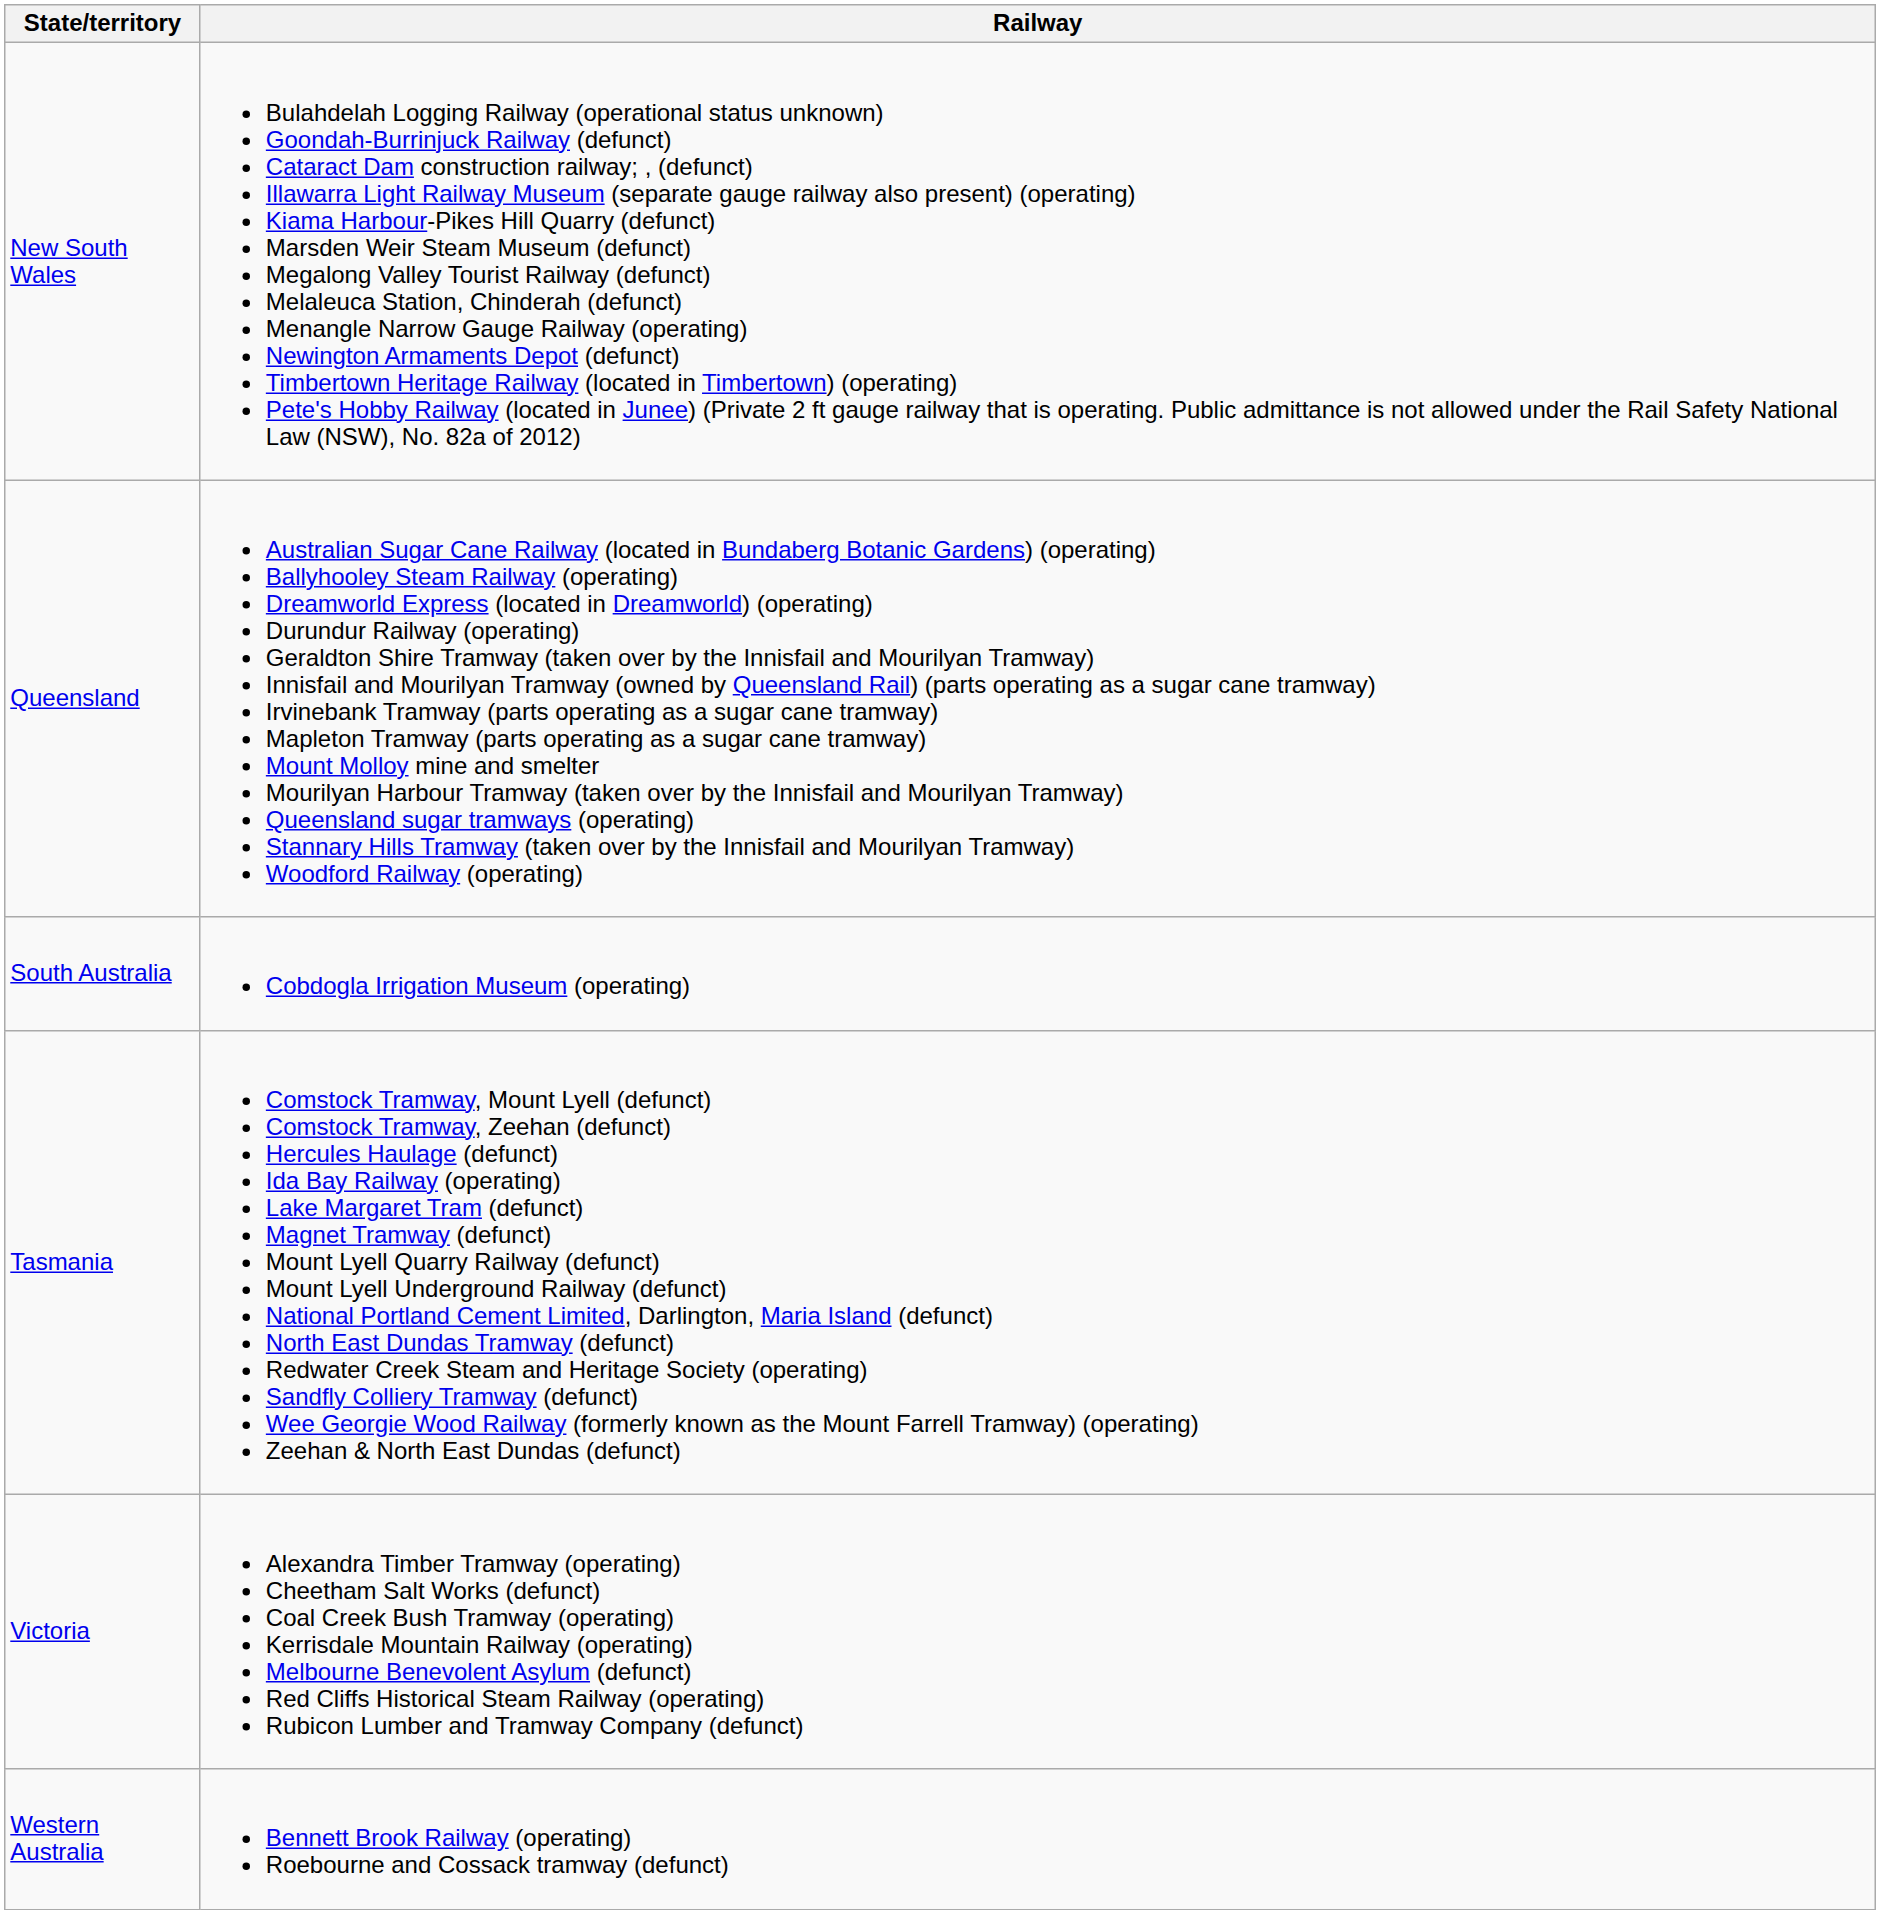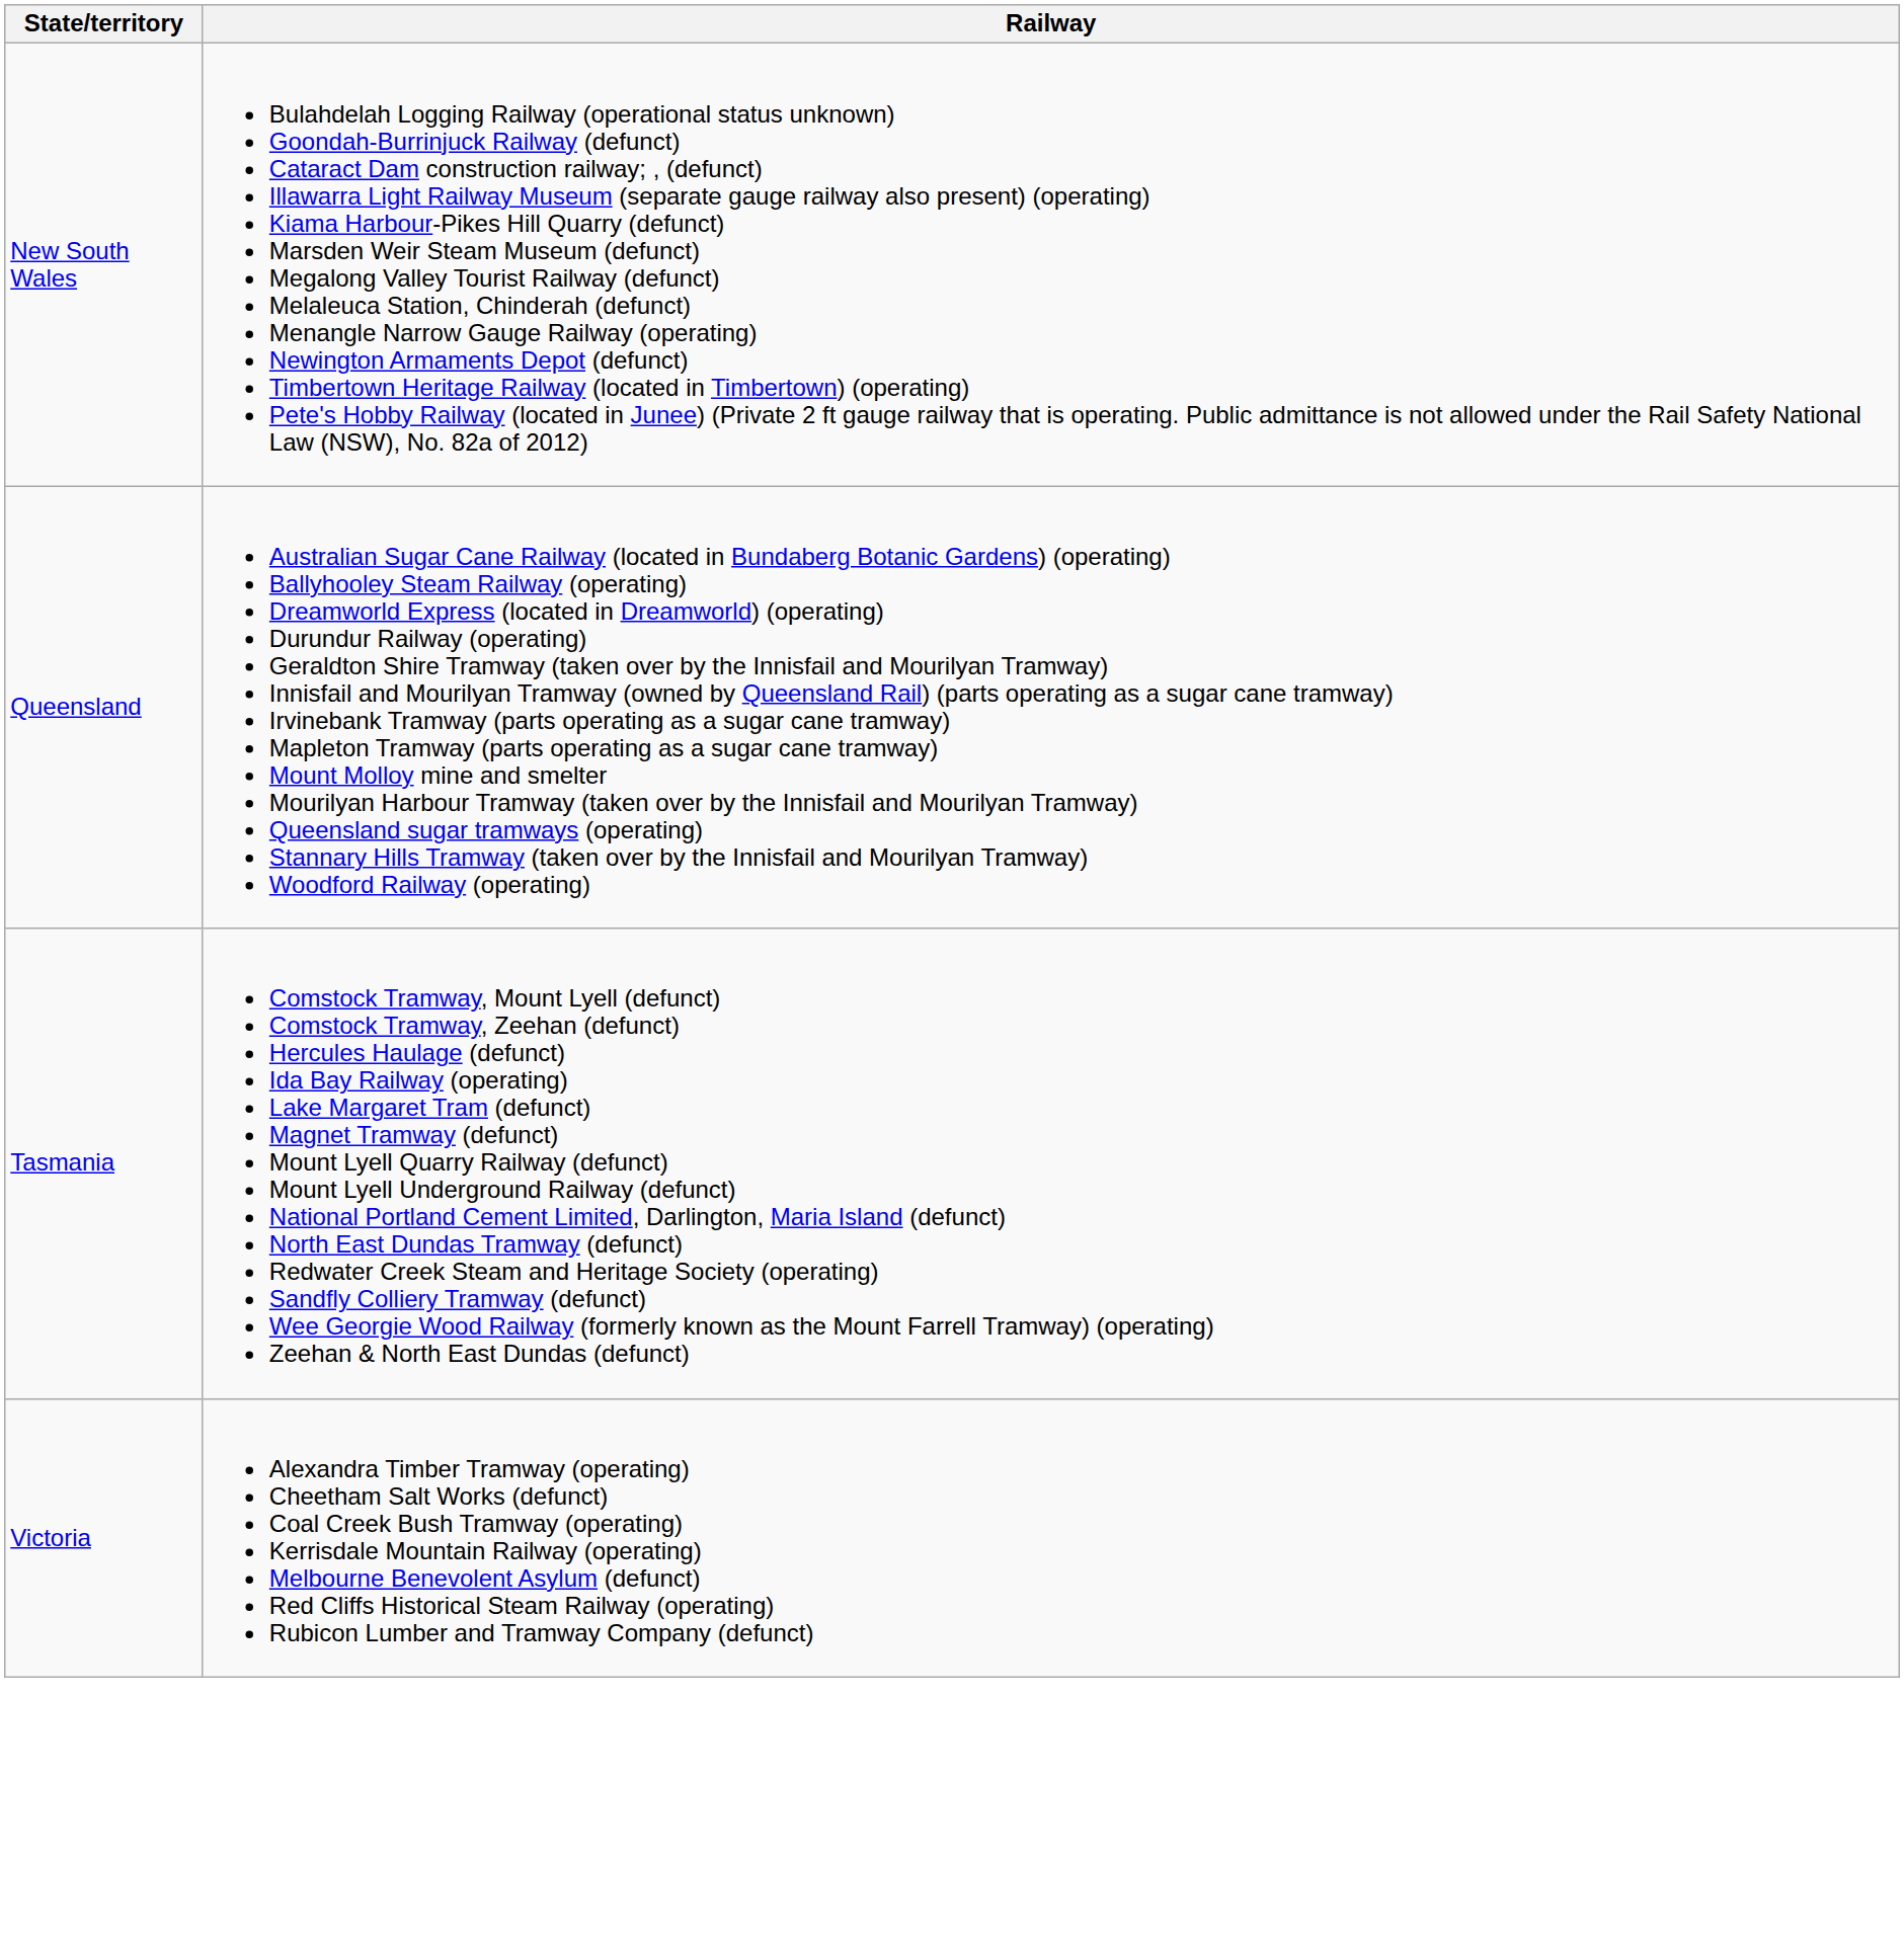- row: South Australia | Cobdogla Irrigation Museum (operating)
- row: Western Australia | Bennett Brook Railway (operating) Roebourne and Cossack tramway (defunct)
